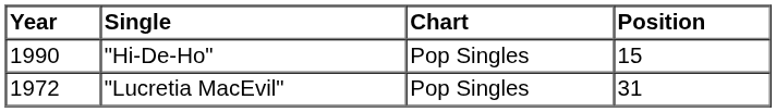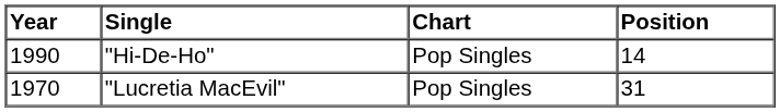"Hi-De-Ho" | Position: 15 -> 14
"Lucretia MacEvil" | Year: 1972 -> 1970
